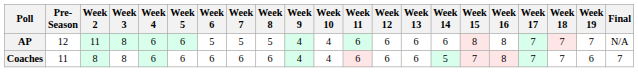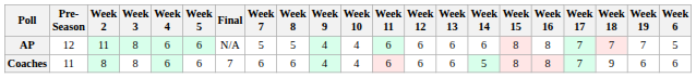columns swapped: Week 6 <-> Final
Coaches | Week 15: 7 -> 8
Coaches | Week 18: 7 -> 9
